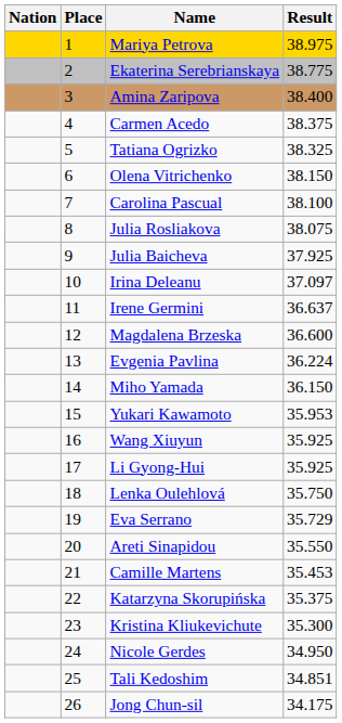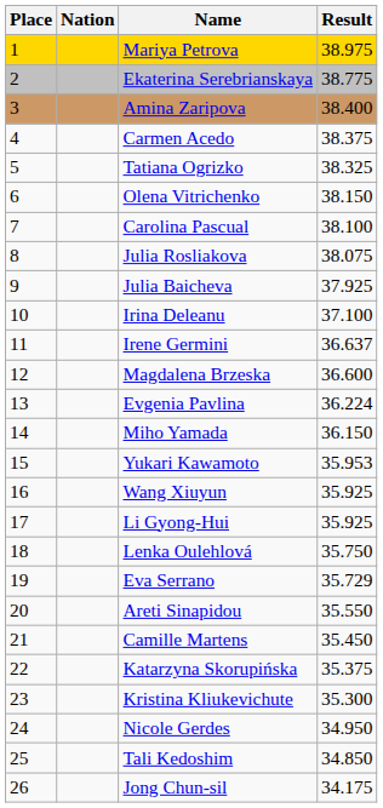columns swapped: Place <-> Nation
Irina Deleanu | Result: 37.097 -> 37.100
Camille Martens | Result: 35.453 -> 35.450
Tali Kedoshim | Result: 34.851 -> 34.850
